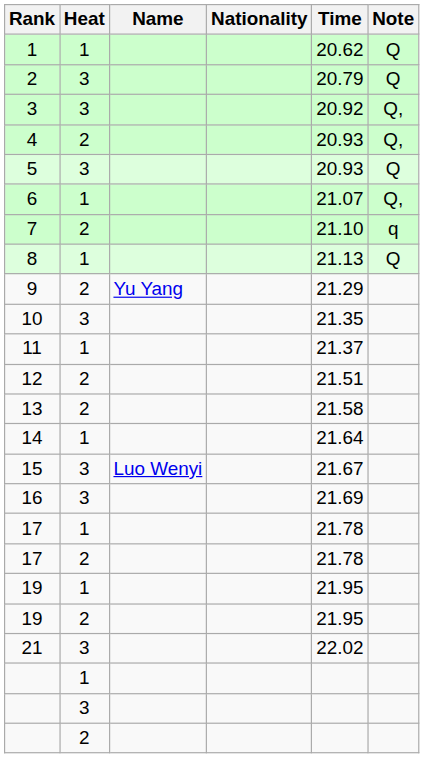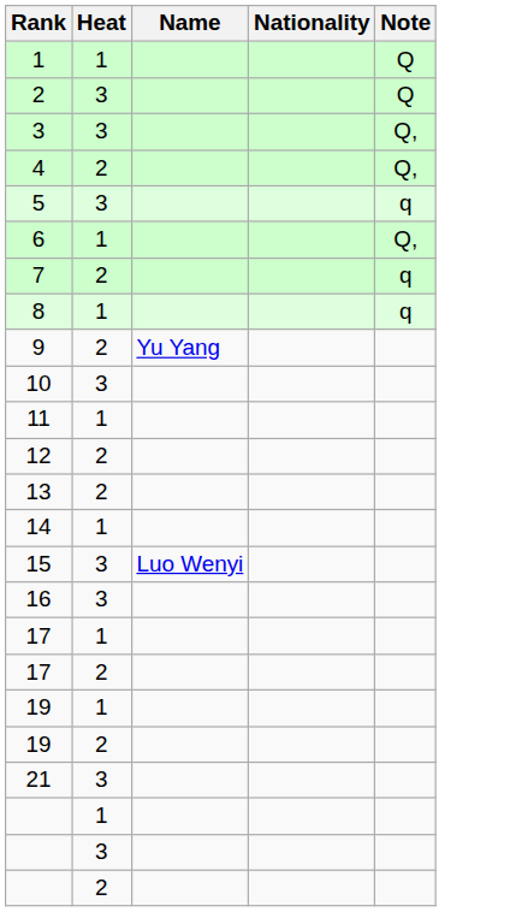- column: Time | 20.62 | 20.79 | 20.92 | 20.93 | 20.93 | 21.07 | 21.10 | 21.13 | 21.29 | 21.35 | 21.37 | 21.51 | 21.58 | 21.64 | 21.67 | 21.69 | 21.78 | 21.78 | 21.95 | 21.95 | 22.02
5 | Note: Q -> q
8 | Note: Q -> q
